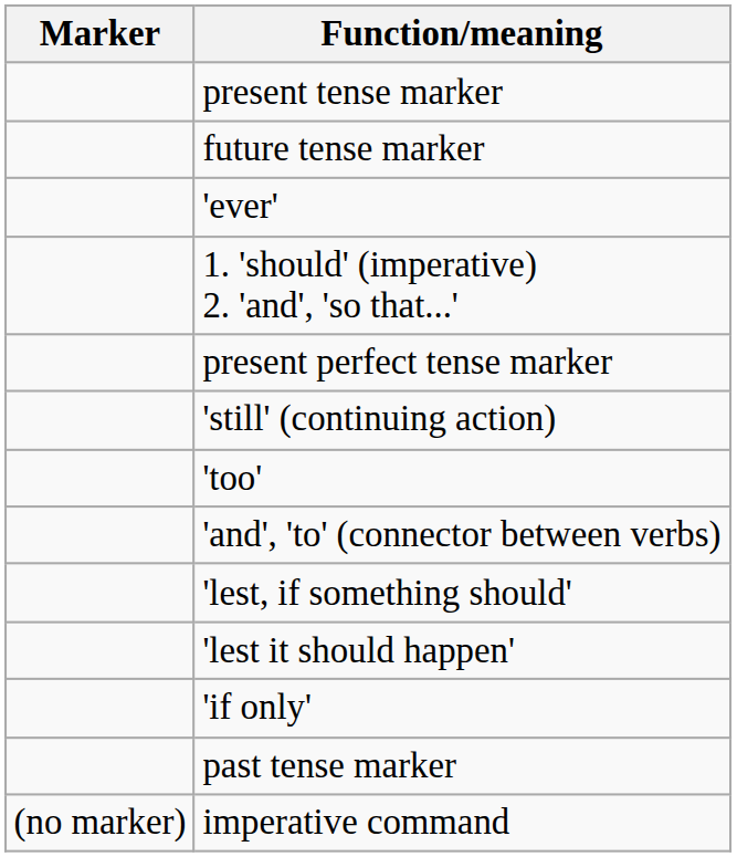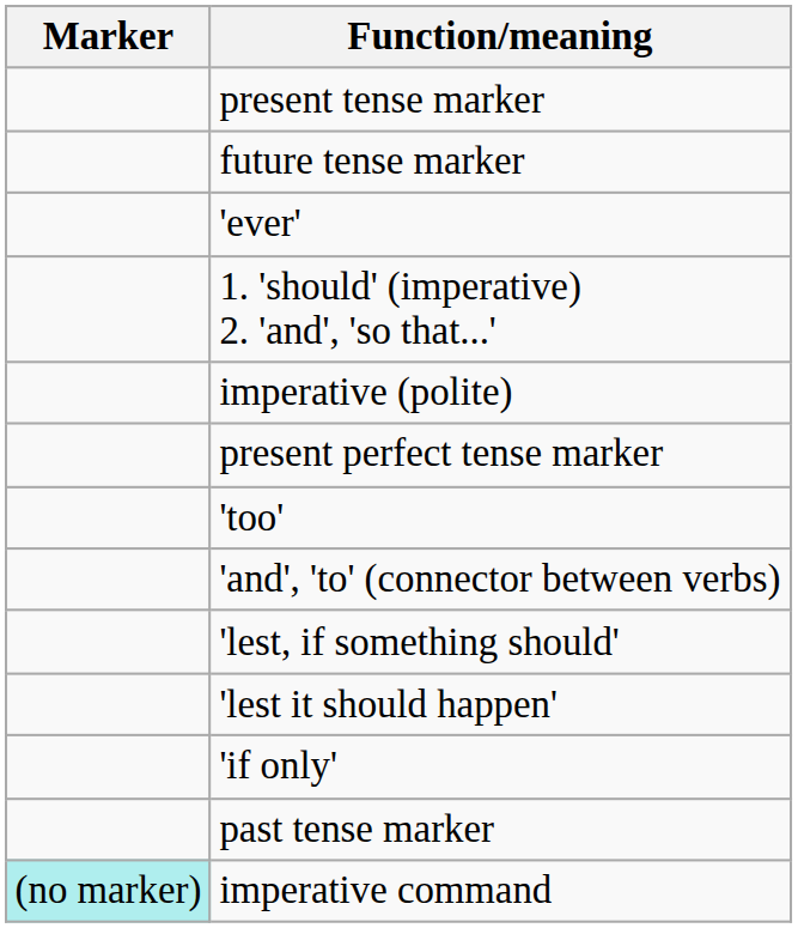+ row: imperative (polite)
- row: 'still' (continuing action)
imperative command | Marker: no background -> paleturquoise background
